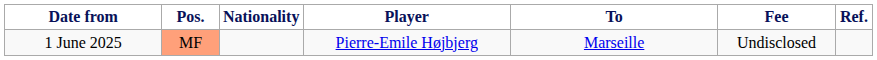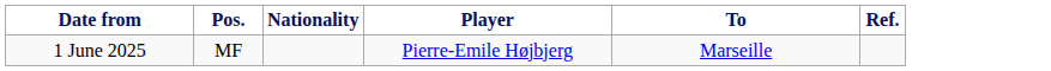- column: Fee | Undisclosed
1 June 2025 | Pos.: lightsalmon background -> no background
